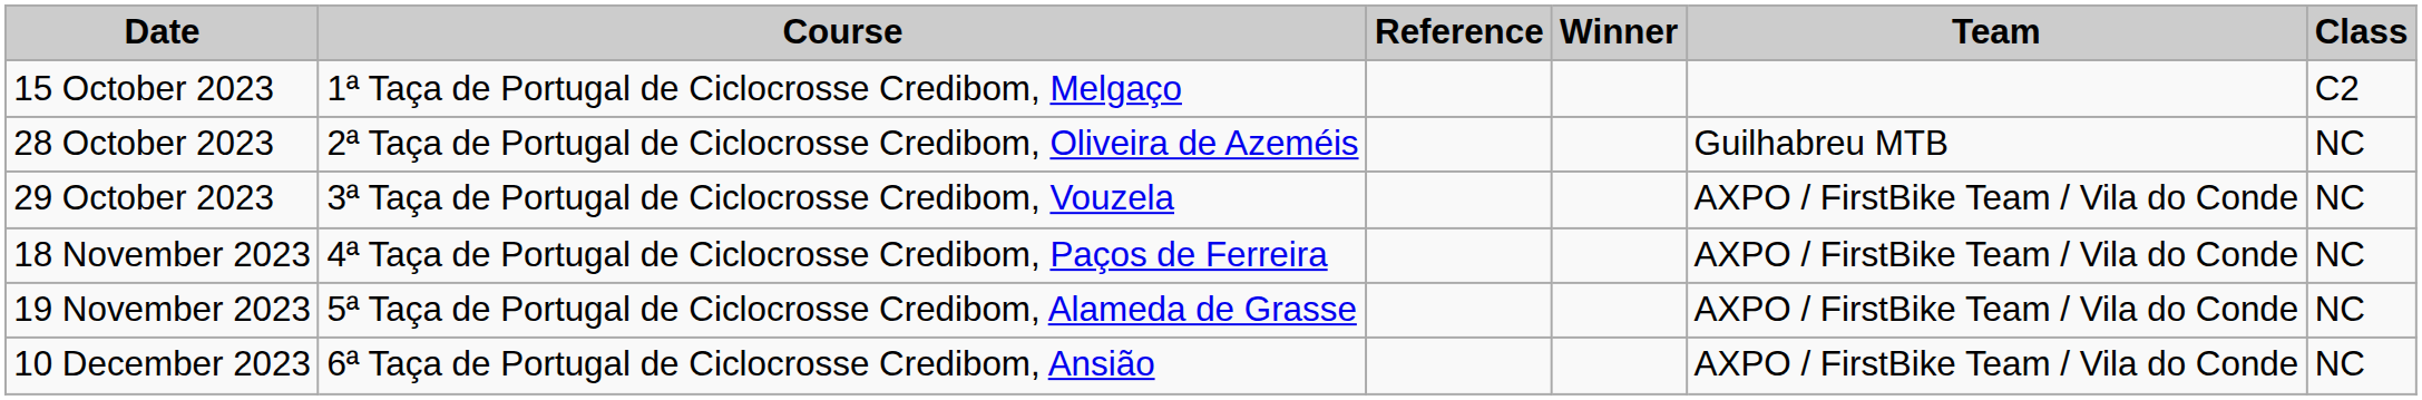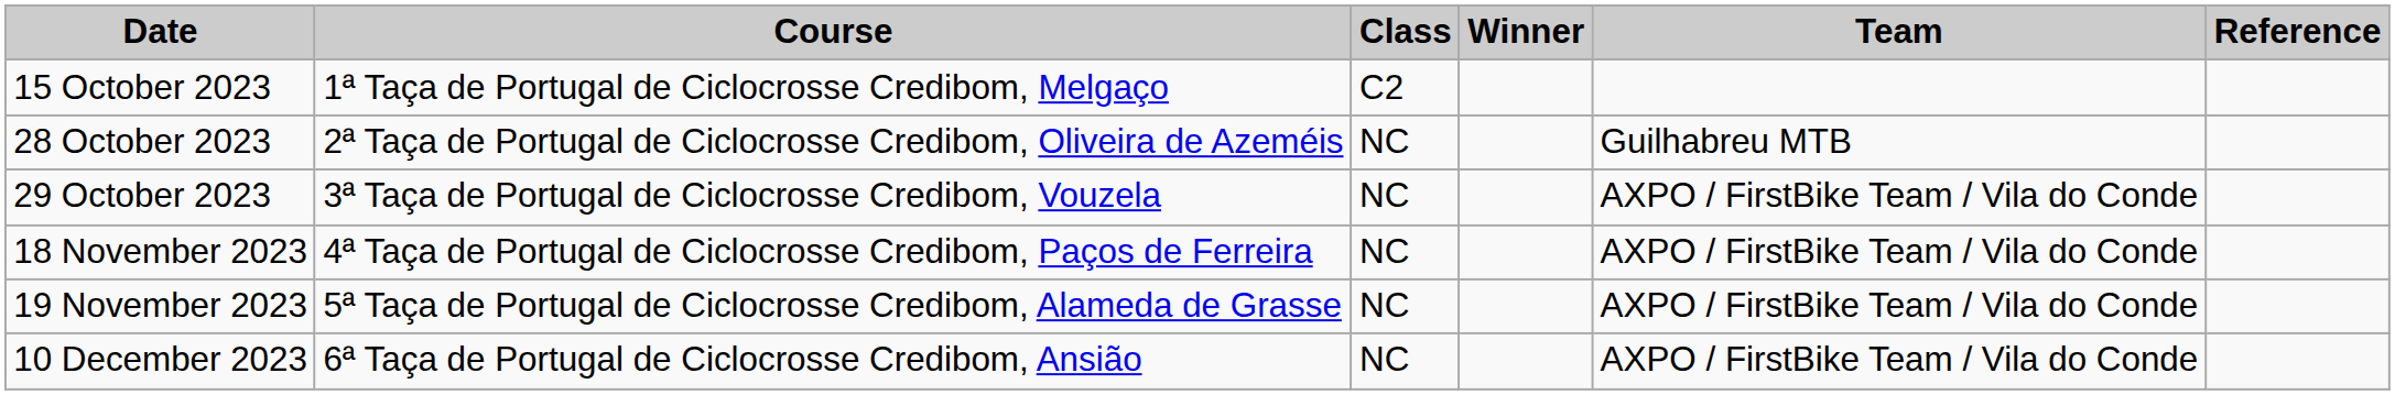columns swapped: Class <-> Reference
